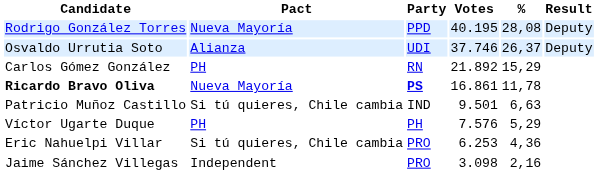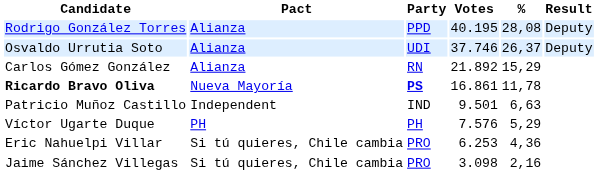Rodrigo González Torres | Pact: Nueva Mayoría -> Alianza
Carlos Gómez González | Pact: PH -> Alianza
Patricio Muñoz Castillo | Pact: Si tú quieres, Chile cambia -> Independent
Jaime Sánchez Villegas | Pact: Independent -> Si tú quieres, Chile cambia
